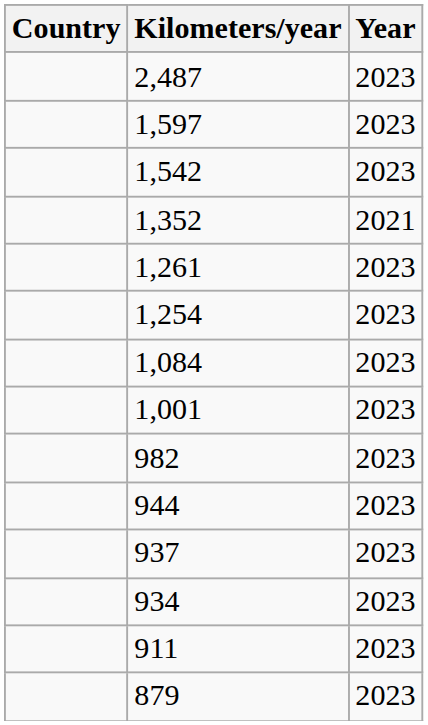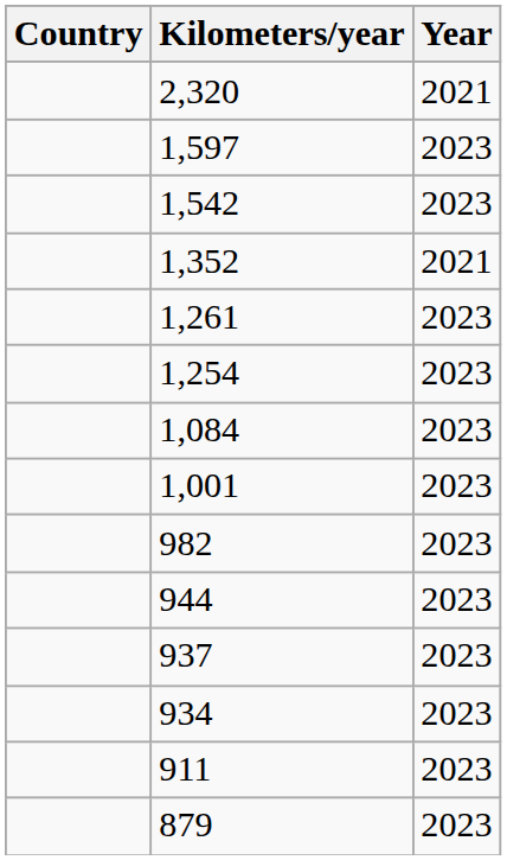- row: 2,487 | 2023
+ row: 2,320 | 2021
